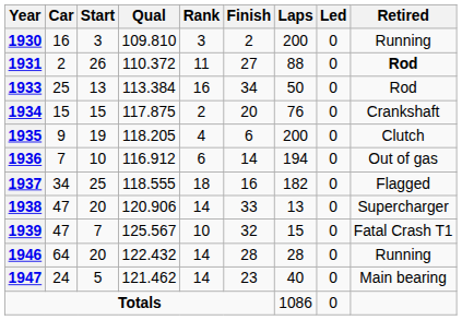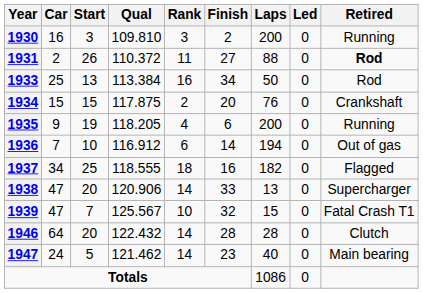1935 | Retired: Clutch -> Running
1946 | Retired: Running -> Clutch
